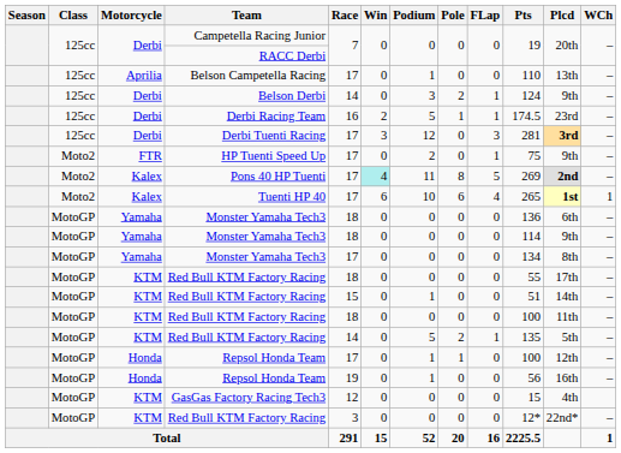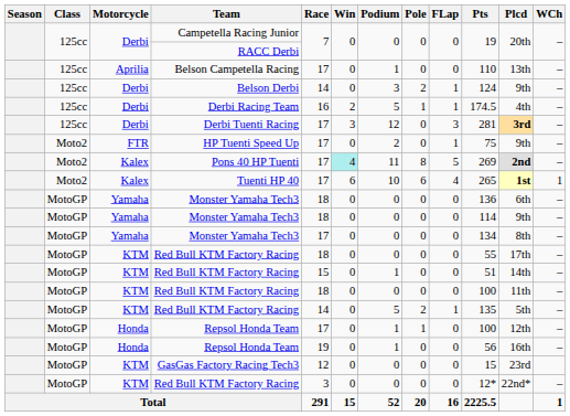Derbi Racing Team | Plcd: 23rd -> 4th
GasGas Factory Racing Tech3 | Plcd: 4th -> 23rd
